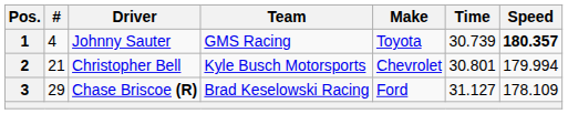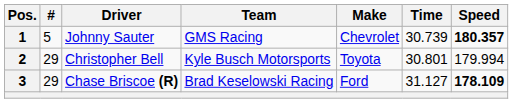1 | #: 4 -> 5
1 | Make: Toyota -> Chevrolet
2 | #: 21 -> 29
2 | Make: Chevrolet -> Toyota
3 | Speed: normal -> bold
